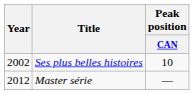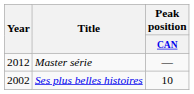rows swapped: Ses plus belles histoires <-> Master série
